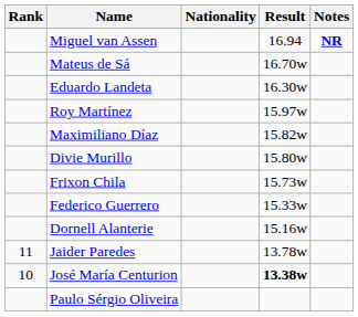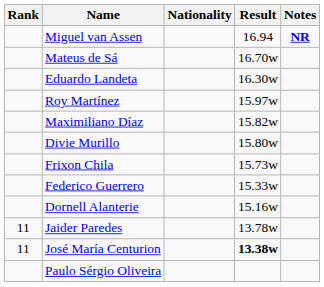José María Centurion | Rank: 10 -> 11
